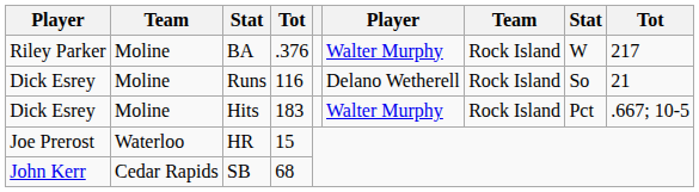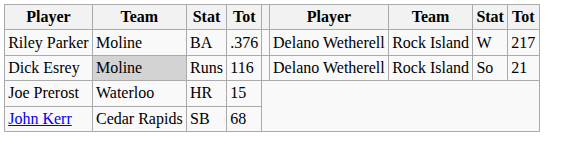BA | column 6: Walter Murphy -> Delano Wetherell
Runs | column 2: no background -> lightgrey background
- row: Dick Esrey | Moline | Hits | 183 | Walter Murphy | Rock Island | Pct | .667; 10-5
